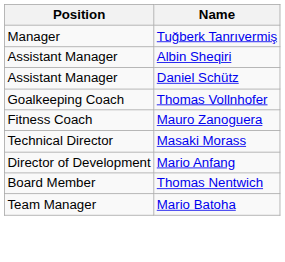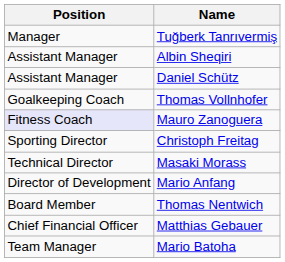Mauro Zanoguera | Position: no background -> lavender background
+ row: Sporting Director | Christoph Freitag
+ row: Chief Financial Officer | Matthias Gebauer
